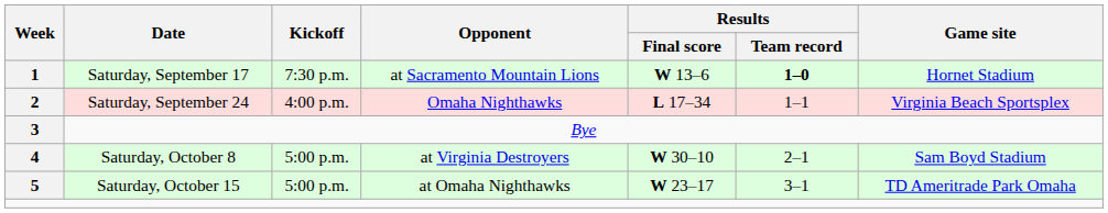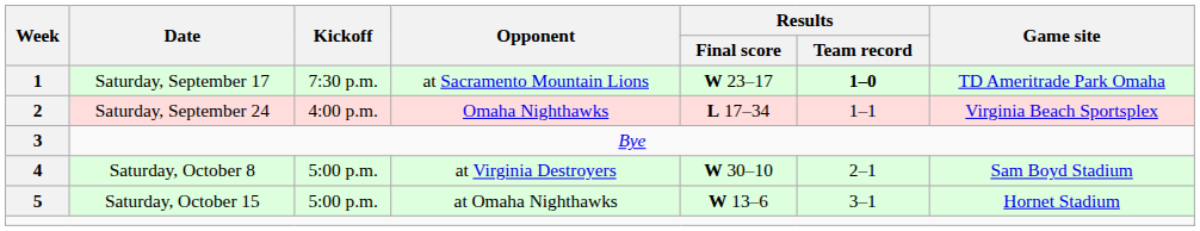Saturday, September 17 | Results / Final score: W 13–6 -> W 23–17
Saturday, September 17 | Game site: Hornet Stadium -> TD Ameritrade Park Omaha
Saturday, October 15 | Results / Final score: W 23–17 -> W 13–6
Saturday, October 15 | Game site: TD Ameritrade Park Omaha -> Hornet Stadium
